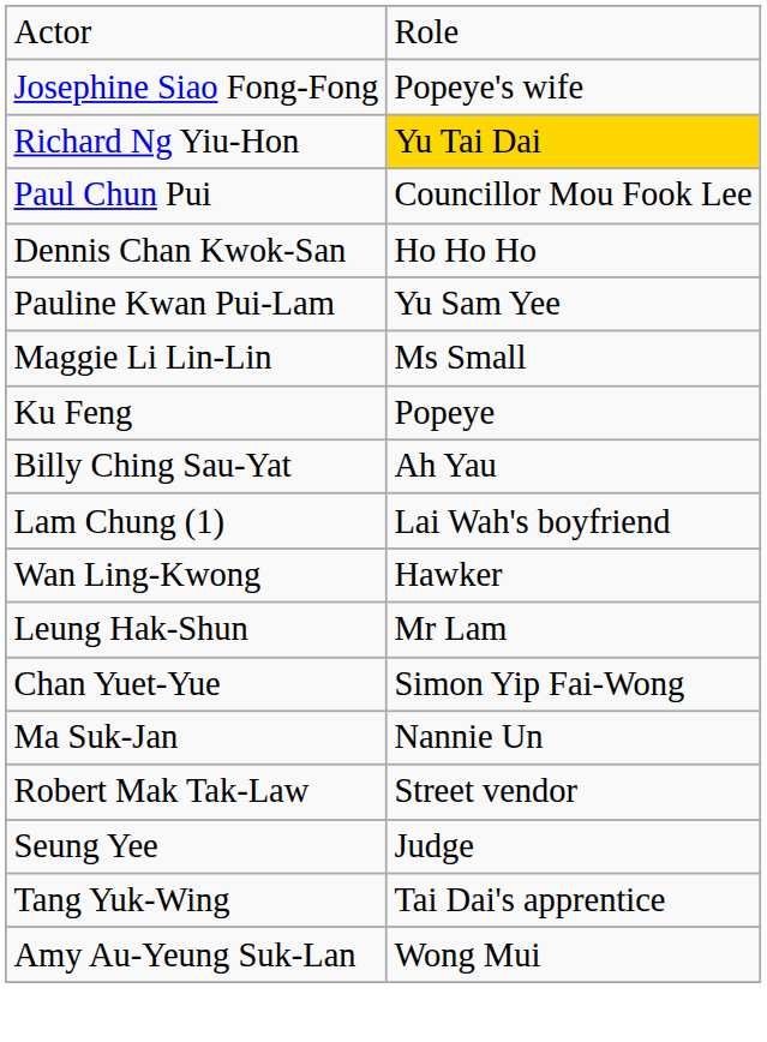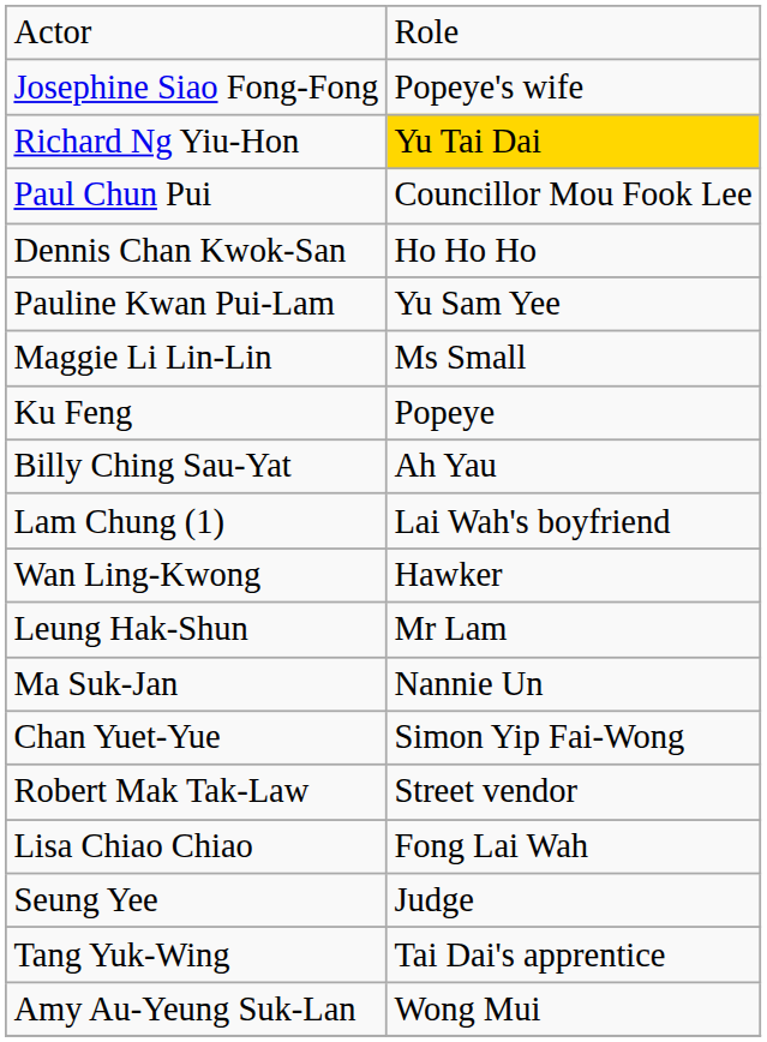rows swapped: Chan Yuet-Yue <-> Ma Suk-Jan
+ row: Lisa Chiao Chiao | Fong Lai Wah
